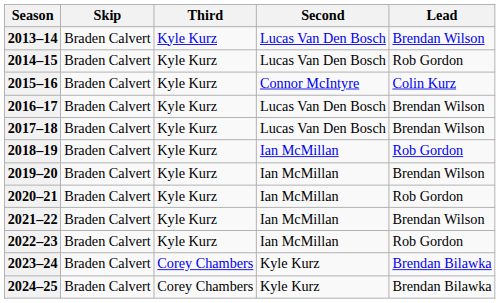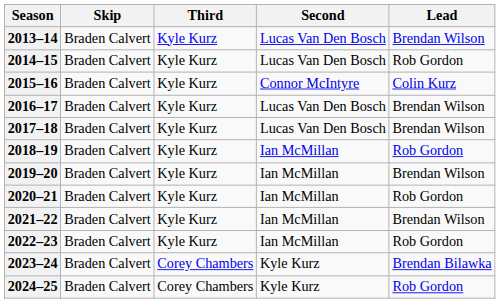2024–25 | Lead: Brendan Bilawka -> Rob Gordon
